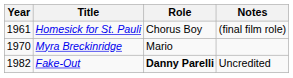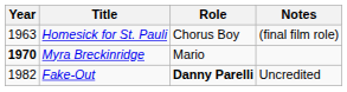Homesick for St. Pauli | Year: 1961 -> 1963
Myra Breckinridge | Year: normal -> bold
